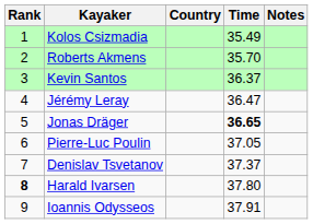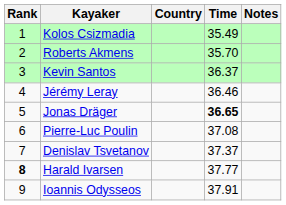Jérémy Leray | Time: 36.47 -> 36.46
Pierre-Luc Poulin | Time: 37.05 -> 37.08
Harald Ivarsen | Time: 37.80 -> 37.77
